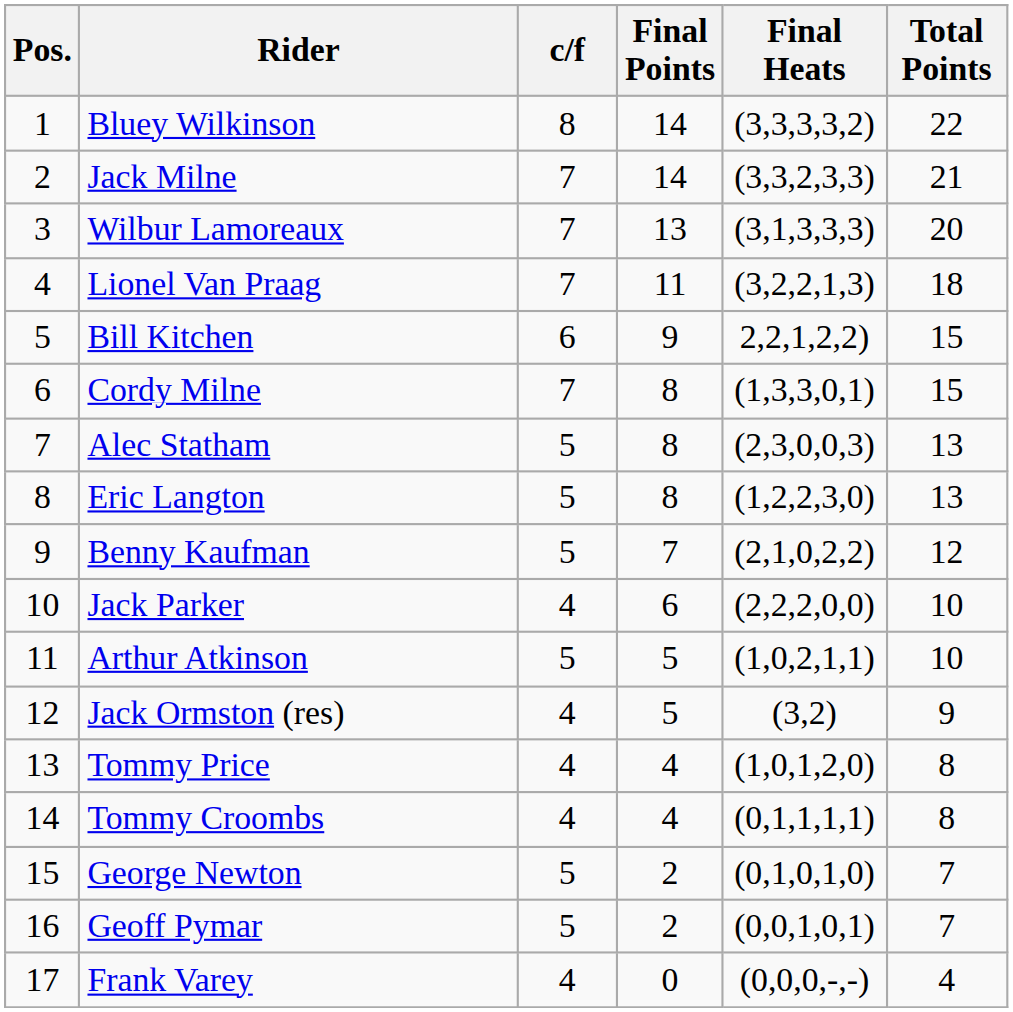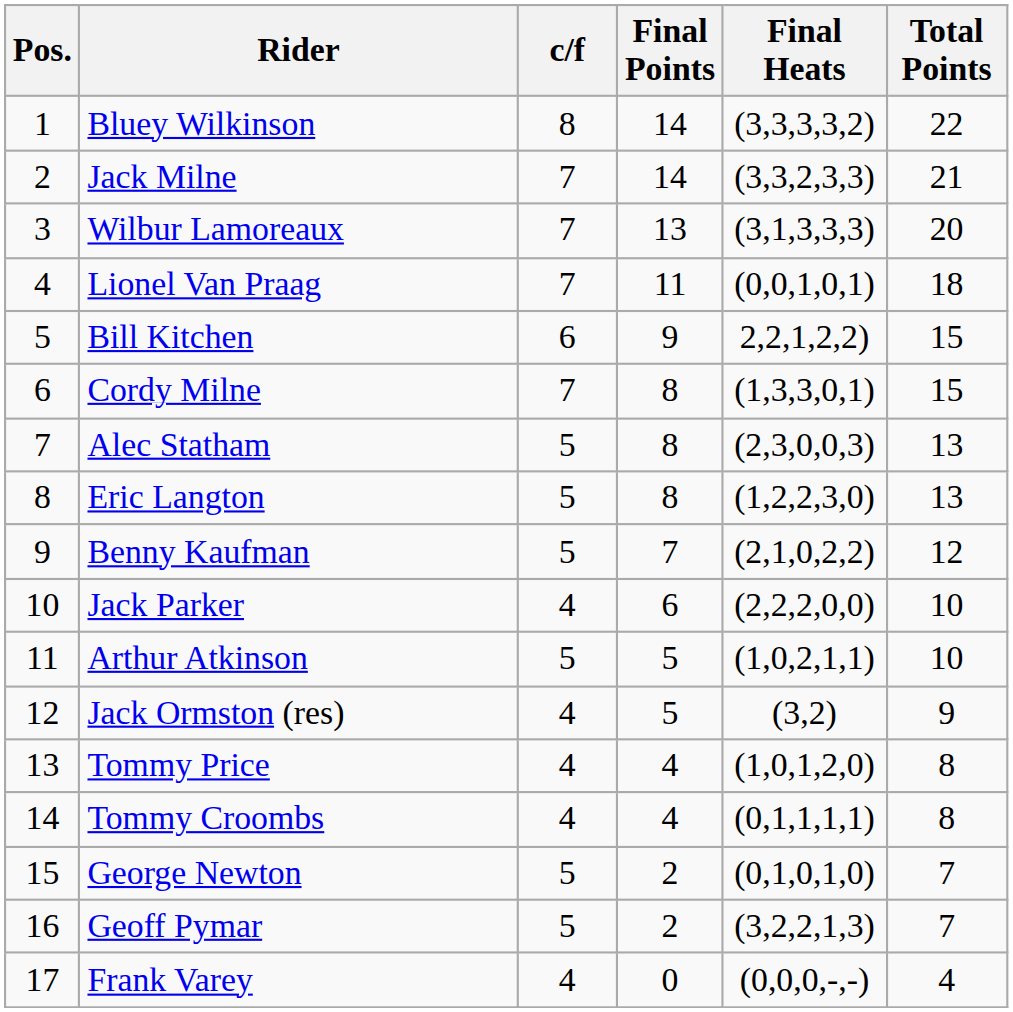Lionel Van Praag | Final Heats: (3,2,2,1,3) -> (0,0,1,0,1)
Geoff Pymar | Final Heats: (0,0,1,0,1) -> (3,2,2,1,3)
